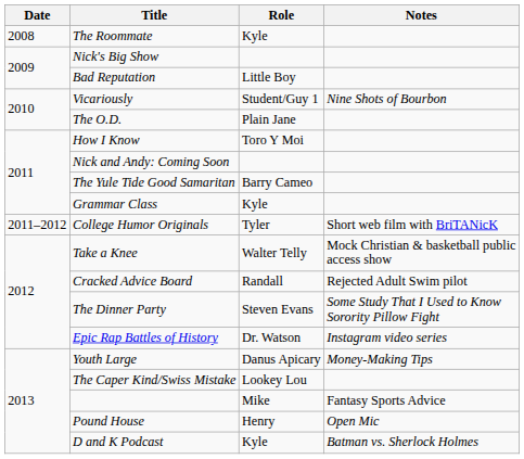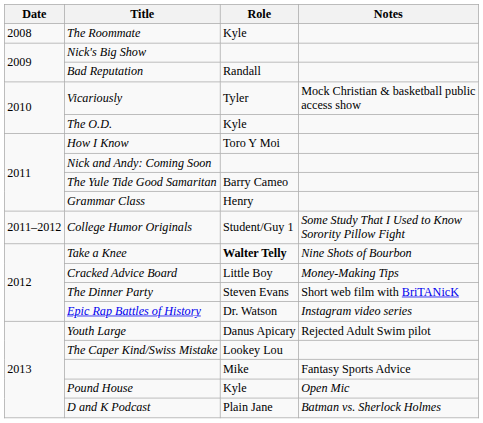Bad Reputation | Role: Little Boy -> Randall
Vicariously | Role: Student/Guy 1 -> Tyler
Vicariously | Notes: Nine Shots of Bourbon -> Mock Christian & basketball public access show
The O.D. | Role: Plain Jane -> Kyle
Grammar Class | Role: Kyle -> Henry
College Humor Originals | Role: Tyler -> Student/Guy 1
College Humor Originals | Notes: Short web film with BriTANicK -> Some Study That I Used to Know Sorority Pillow Fight
Take a Knee | Role: normal -> bold
Take a Knee | Notes: Mock Christian & basketball public access show -> Nine Shots of Bourbon
Cracked Advice Board | Role: Randall -> Little Boy
Cracked Advice Board | Notes: Rejected Adult Swim pilot -> Money-Making Tips
The Dinner Party | Notes: Some Study That I Used to Know Sorority Pillow Fight -> Short web film with BriTANicK
Youth Large | Notes: Money-Making Tips -> Rejected Adult Swim pilot
Pound House | Role: Henry -> Kyle
D and K Podcast | Role: Kyle -> Plain Jane
